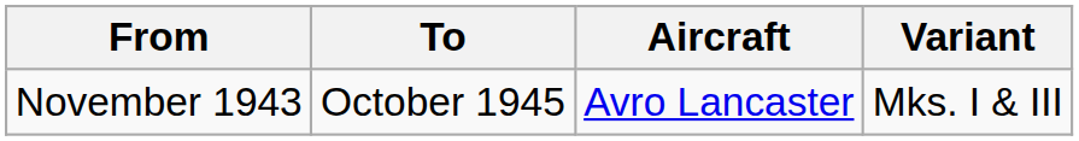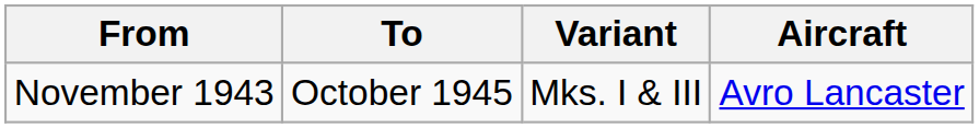columns swapped: Aircraft <-> Variant
